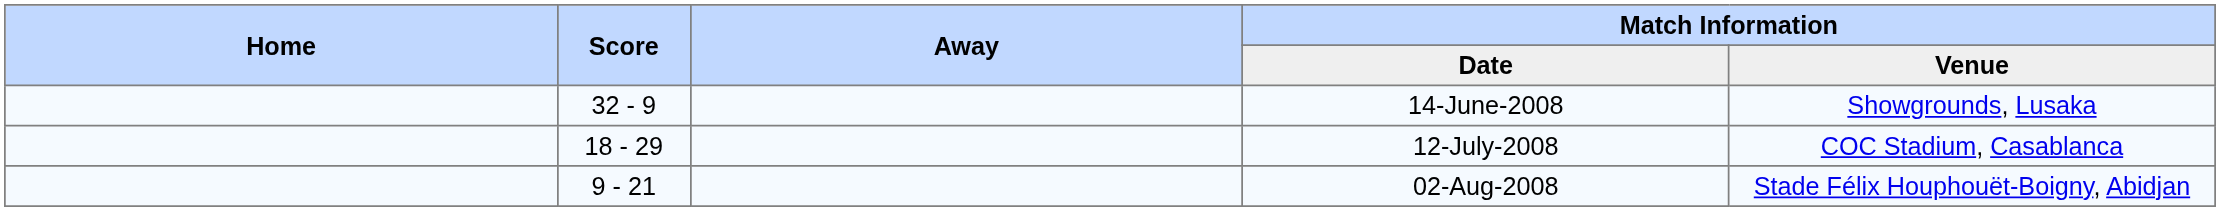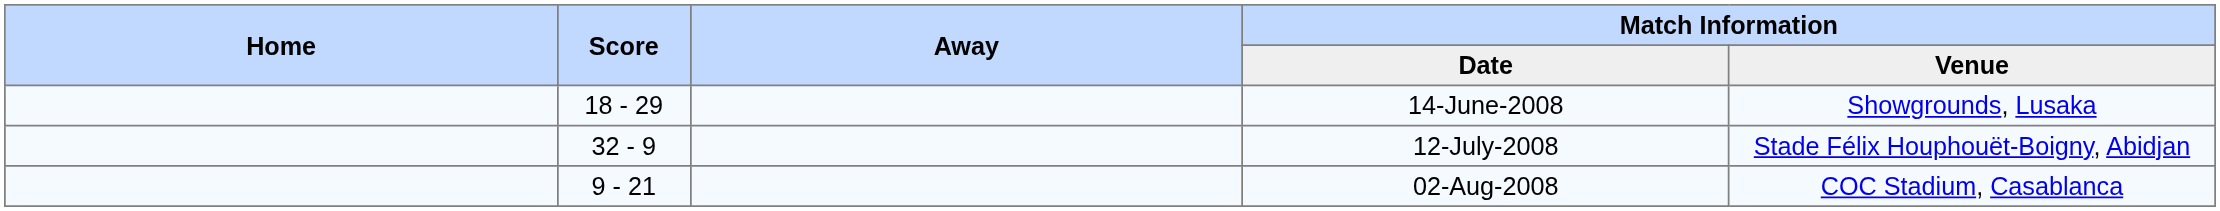14-June-2008 | Score: 32 - 9 -> 18 - 29
12-July-2008 | Score: 18 - 29 -> 32 - 9
12-July-2008 | Match Information / Venue: COC Stadium, Casablanca -> Stade Félix Houphouët-Boigny, Abidjan
02-Aug-2008 | Match Information / Venue: Stade Félix Houphouët-Boigny, Abidjan -> COC Stadium, Casablanca
